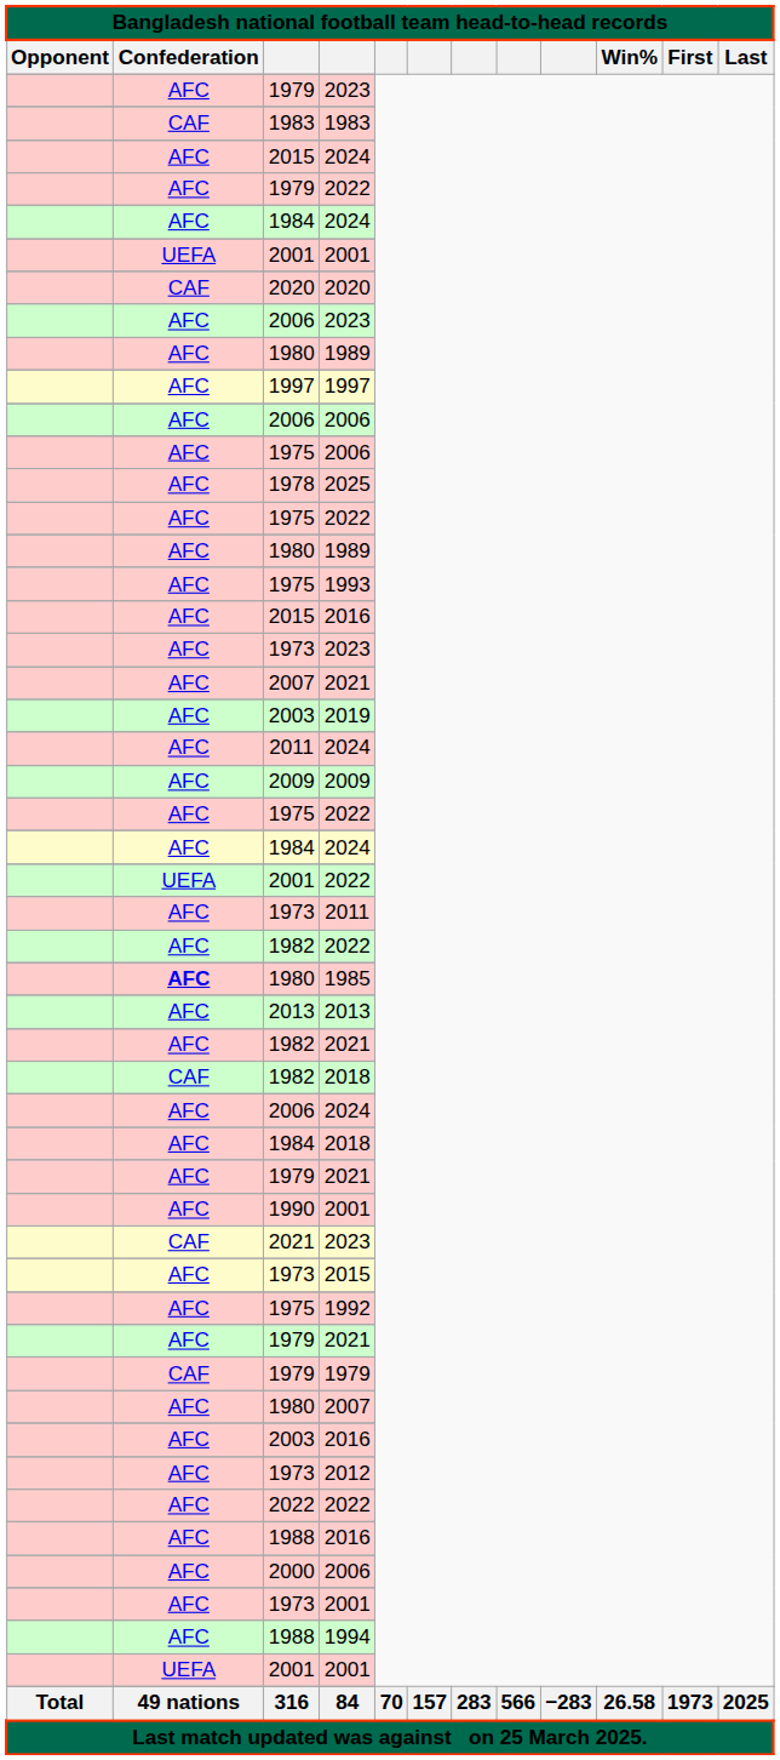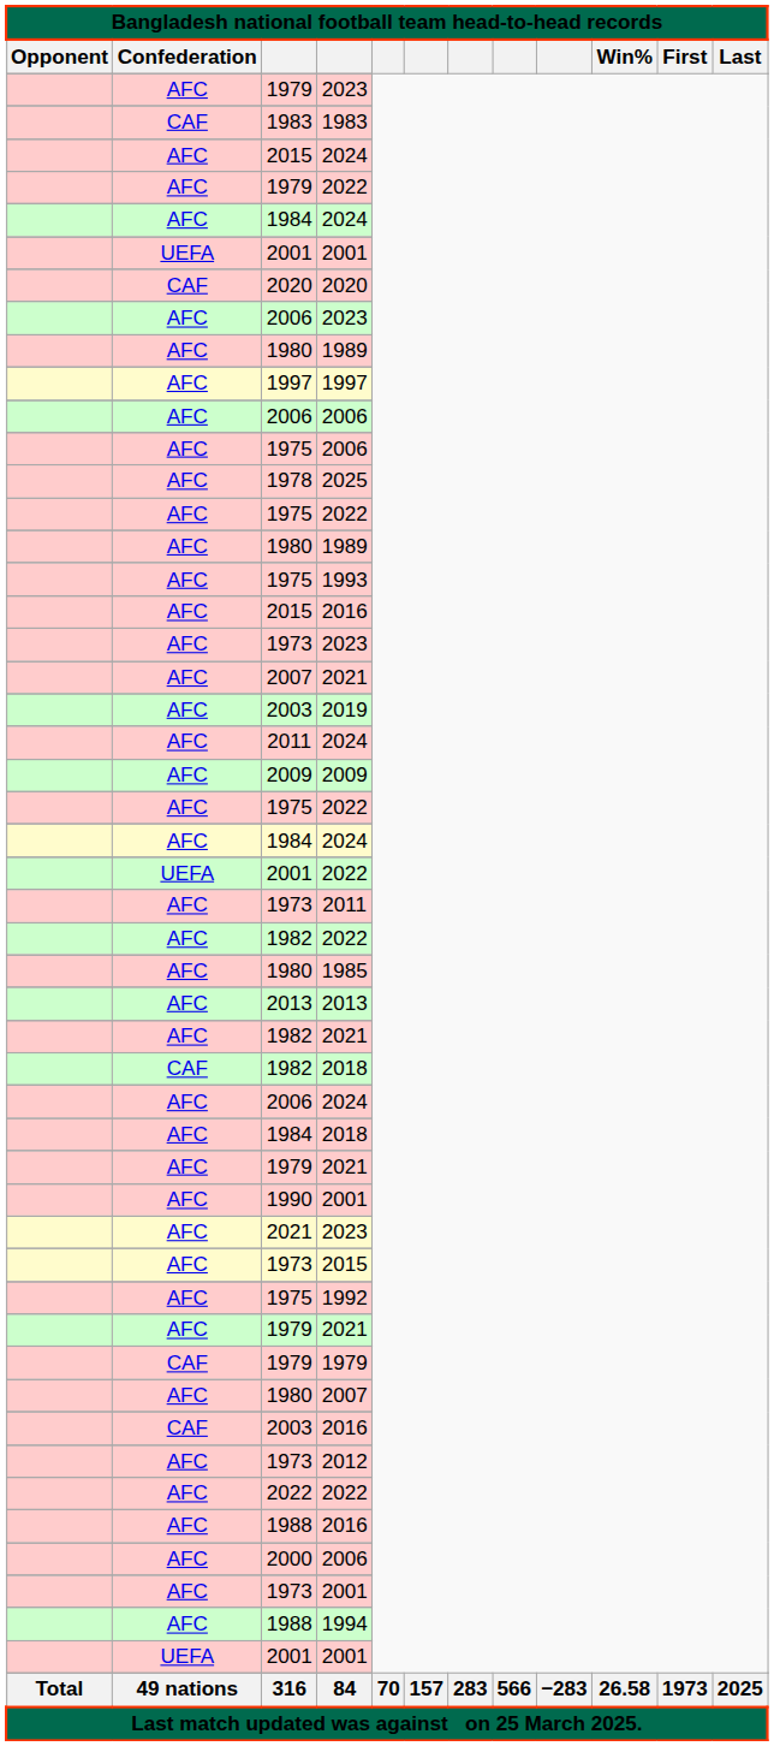1985 | Confederation: bold -> normal
2021 / 2023 | Confederation: CAF -> AFC
2003 / 2016 | Confederation: AFC -> CAF
